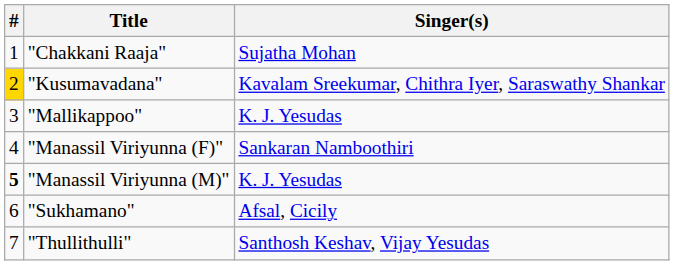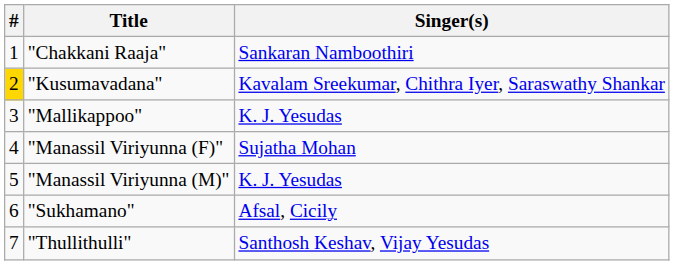"Chakkani Raaja" | Singer(s): Sujatha Mohan -> Sankaran Namboothiri
"Manassil Viriyunna (F)" | Singer(s): Sankaran Namboothiri -> Sujatha Mohan
"Manassil Viriyunna (M)" | #: bold -> normal
